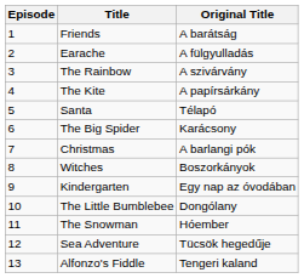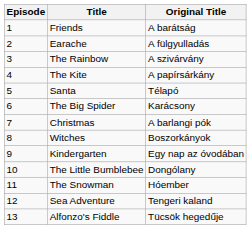Sea Adventure | Original Title: Tücsök hegedűje -> Tengeri kaland
Alfonzo's Fiddle | Original Title: Tengeri kaland -> Tücsök hegedűje
